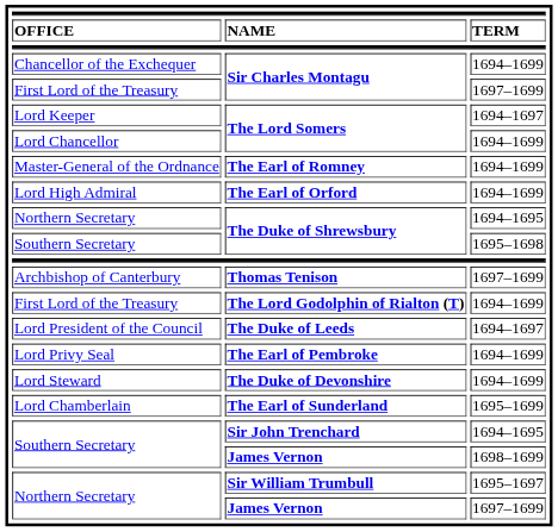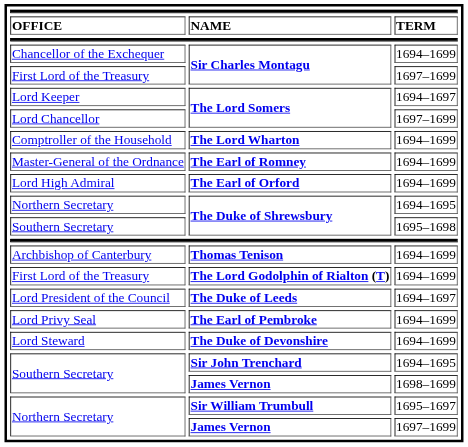Lord Chancellor / The Lord Somers | TERM: 1694–1699 -> 1697–1699
+ row: Comptroller of the Household | The Lord Wharton | 1694–1699
Thomas Tenison | TERM: 1697–1699 -> 1694–1699
- row: Lord Chamberlain | The Earl of Sunderland | 1695–1699
